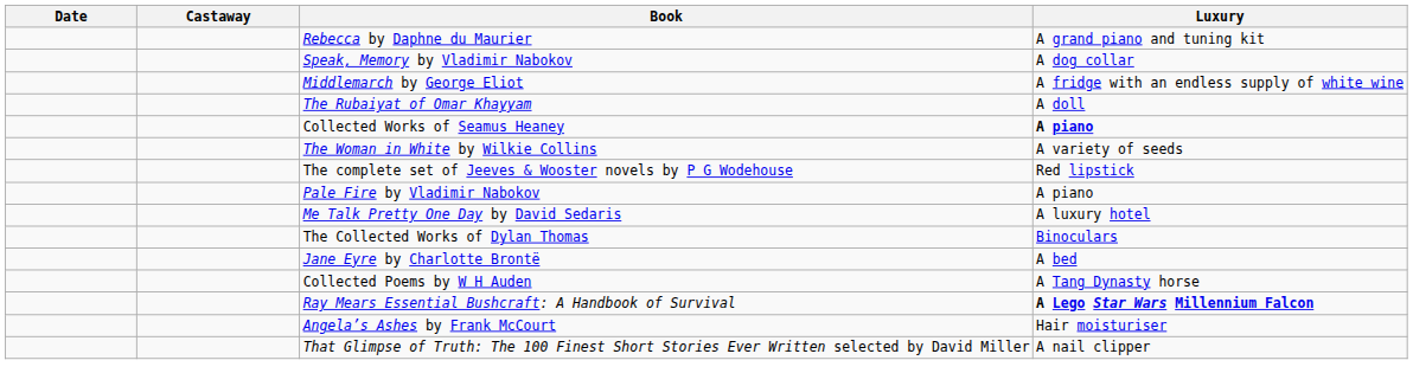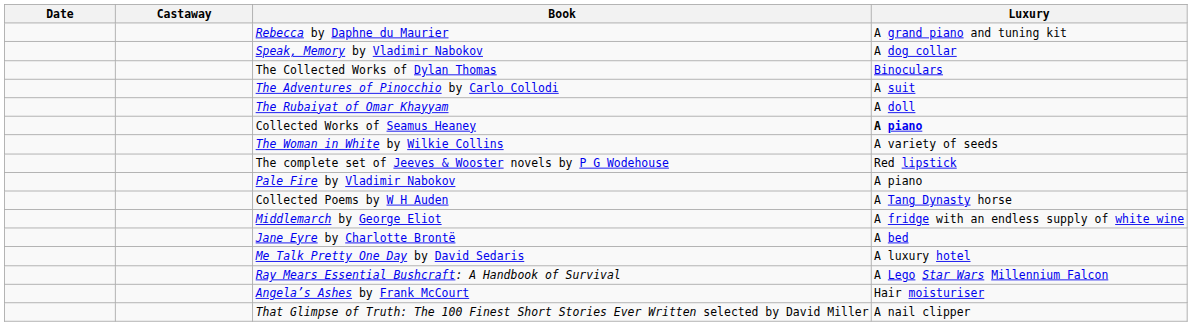rows swapped: Middlemarch by George Eliot <-> The Collected Works of Dylan Thomas
+ row: The Adventures of Pinocchio by Carlo Collodi | A suit
rows swapped: Me Talk Pretty One Day by David Sedaris <-> Collected Poems by W H Auden
Ray Mears Essential Bushcraft: A Handbook of Survival | Luxury: bold -> normal
